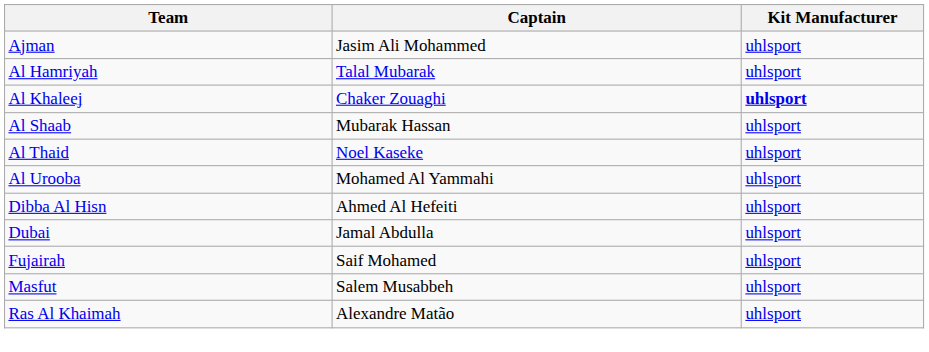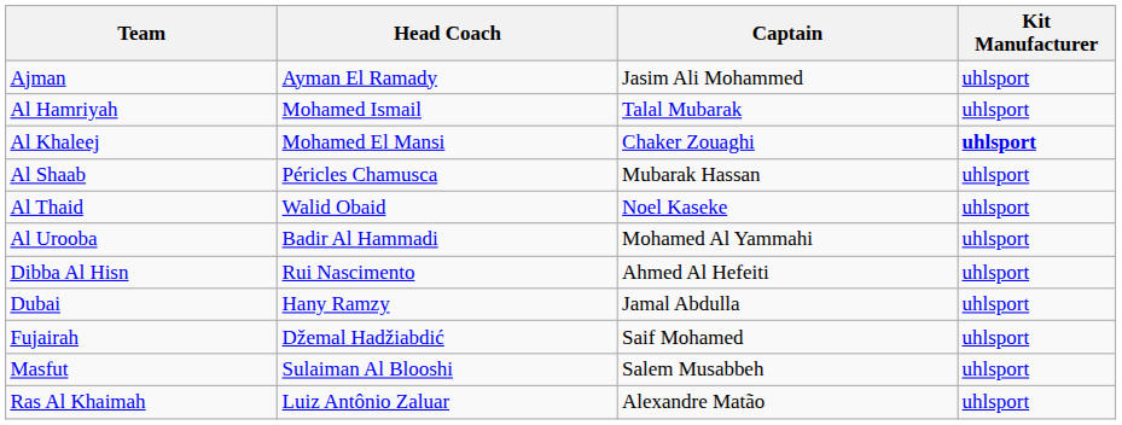+ column: Head Coach | Ayman El Ramady | Mohamed Ismail | Mohamed El Mansi | Péricles Chamusca | Walid Obaid | Badir Al Hammadi | Rui Nascimento | Hany Ramzy | Džemal Hadžiabdić | Sulaiman Al Blooshi | Luiz Antônio Zaluar
